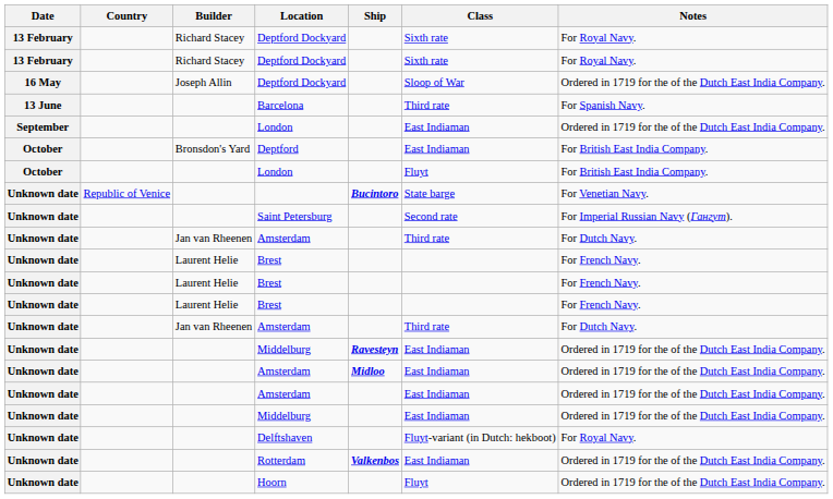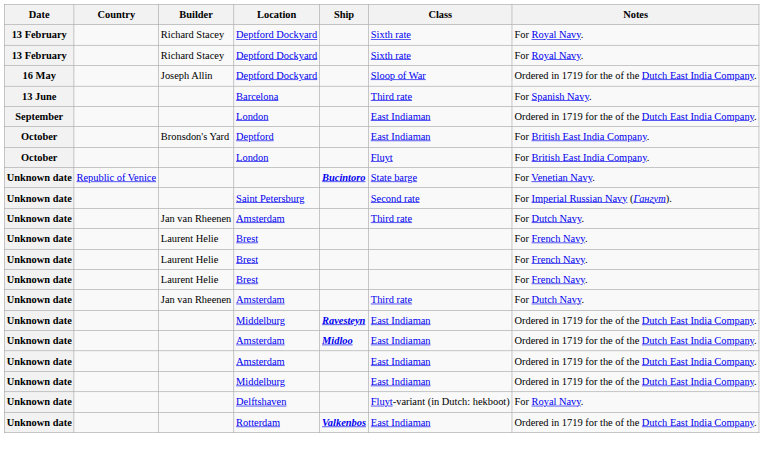- row: Unknown date | Hoorn | Fluyt | Ordered in 1719 for the of the Dutch East India Company.
